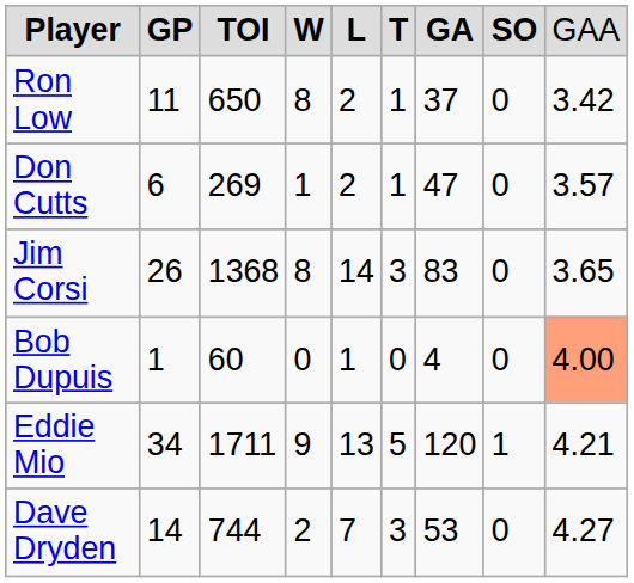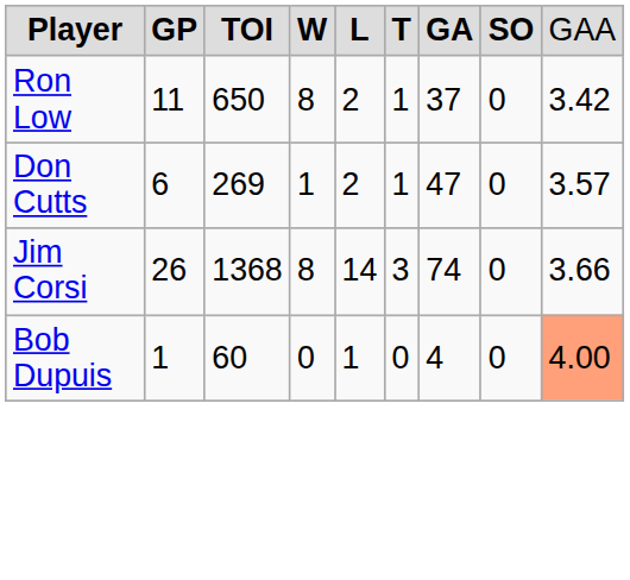Jim Corsi | column 7: 83 -> 74
Jim Corsi | column 9: 3.65 -> 3.66
- row: Eddie Mio | 34 | 1711 | 9 | 13 | 5 | 120 | 1 | 4.21
- row: Dave Dryden | 14 | 744 | 2 | 7 | 3 | 53 | 0 | 4.27
